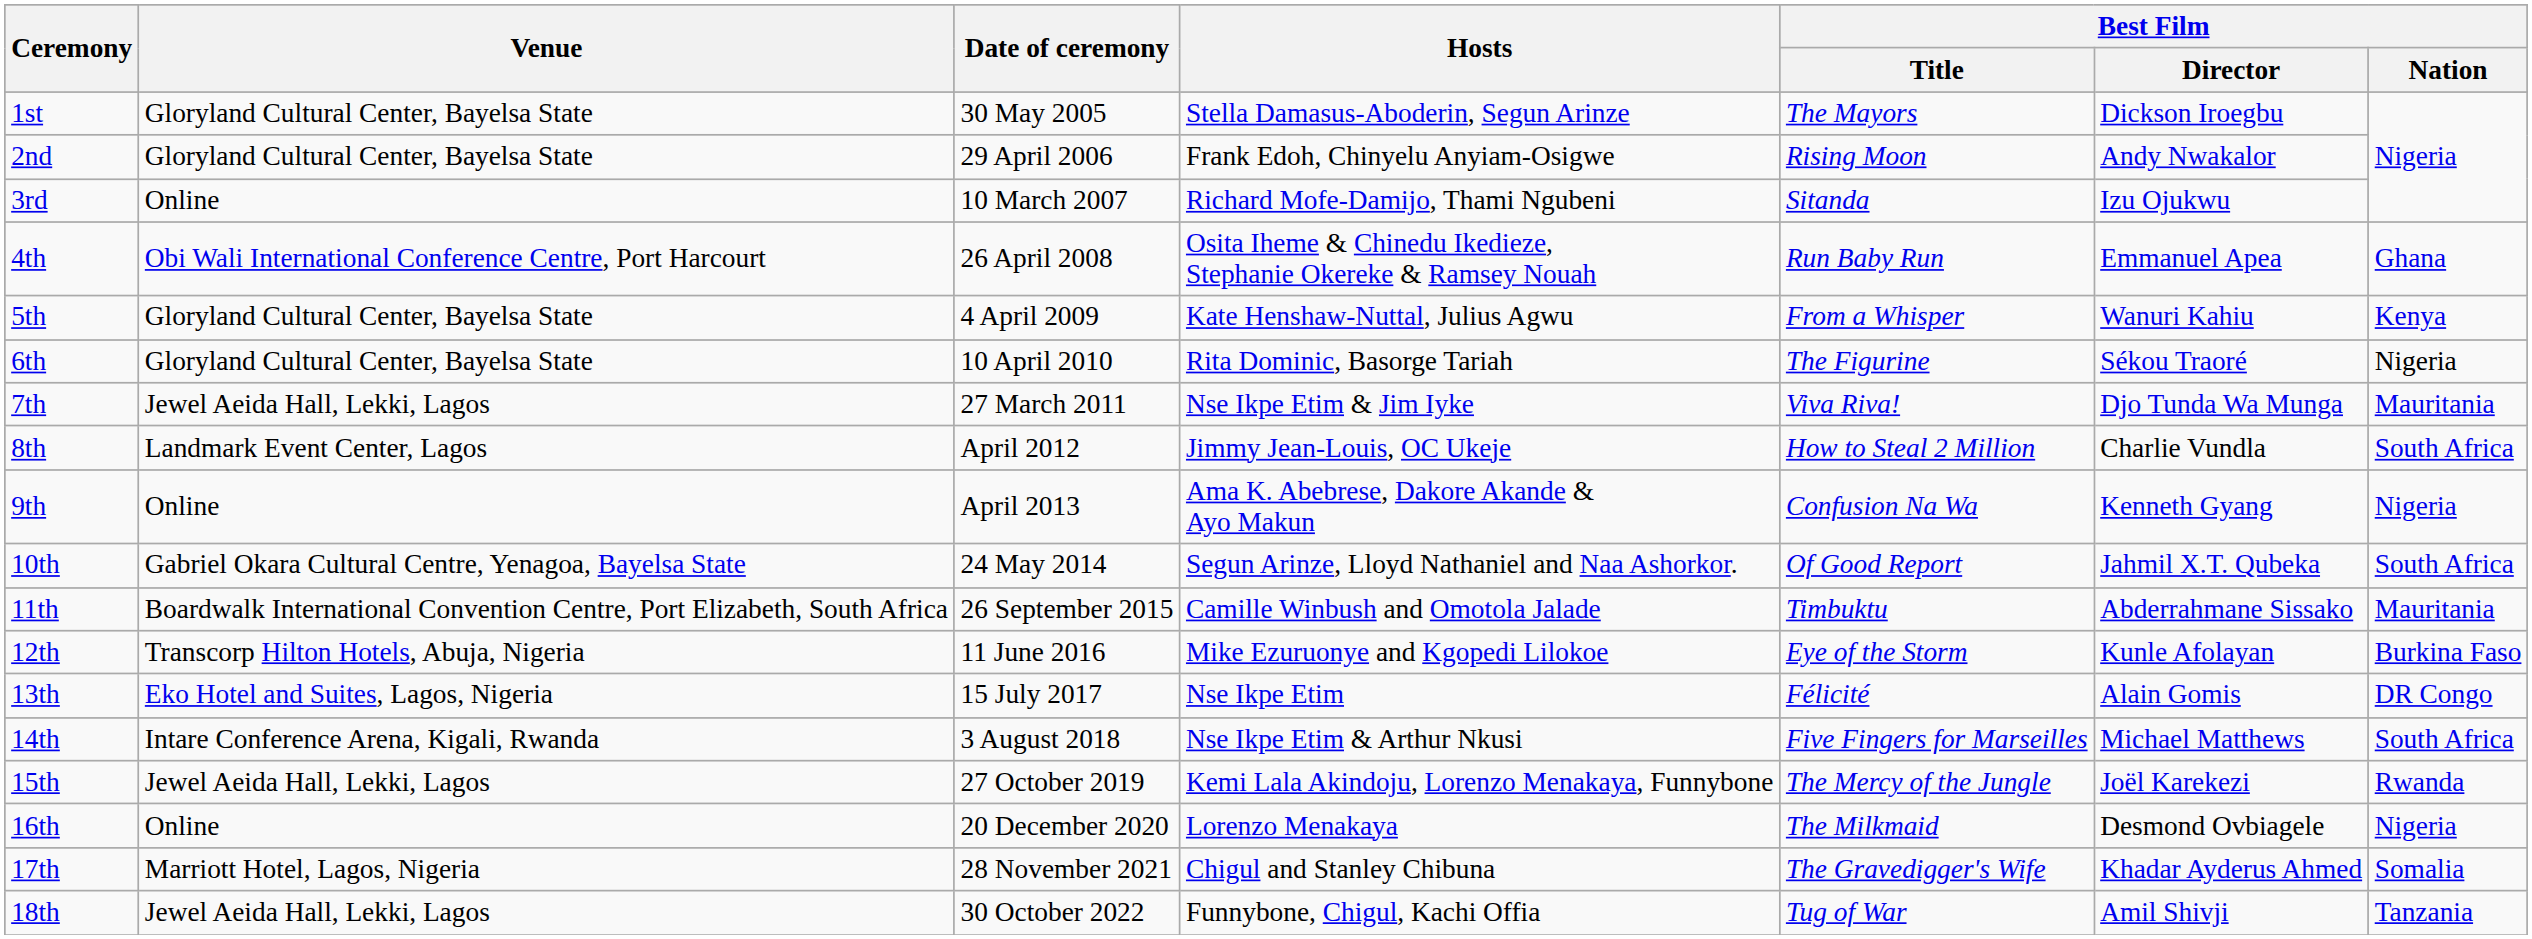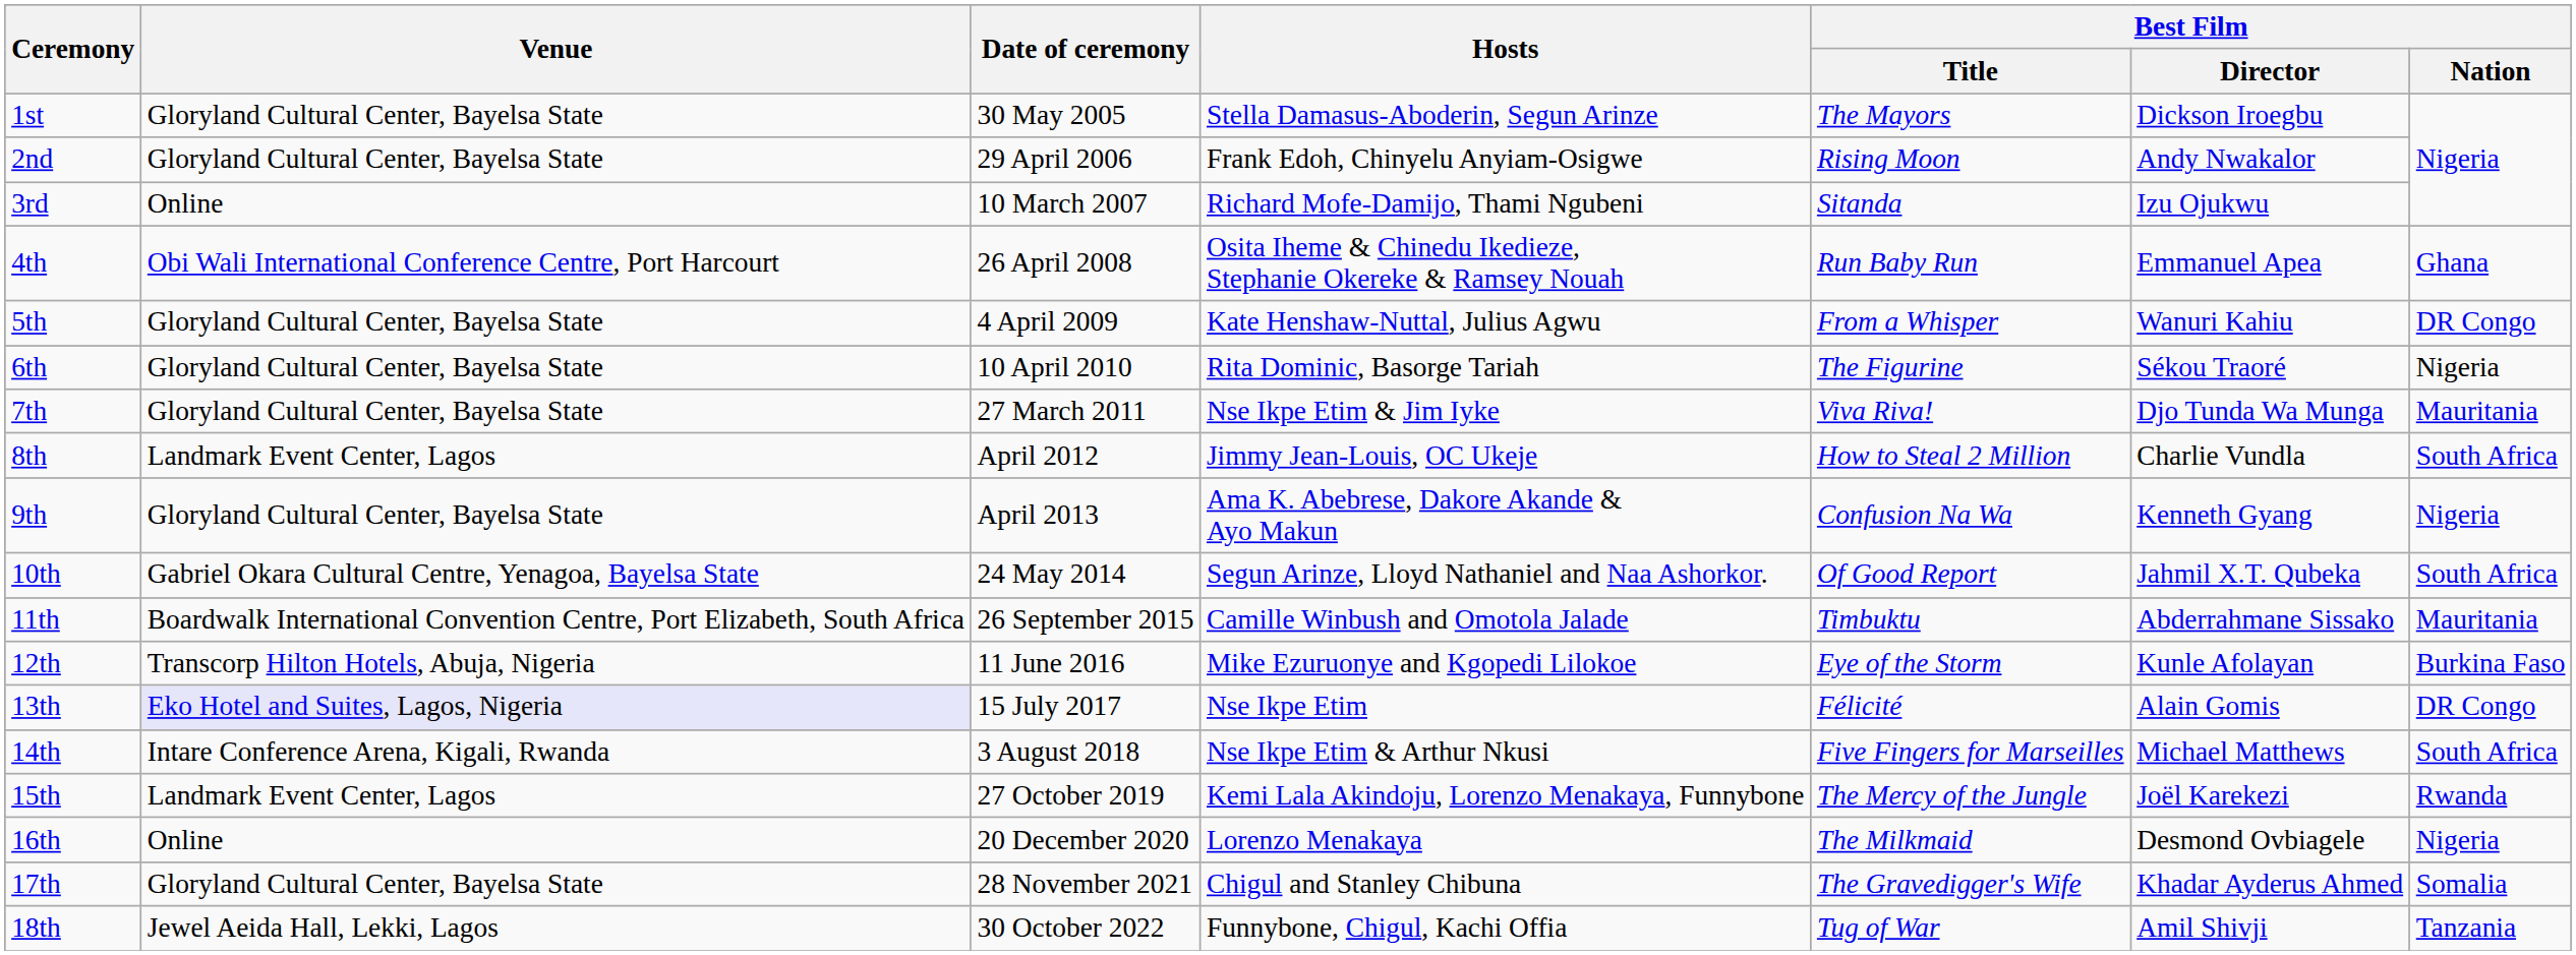5th | Best Film / Nation: Kenya -> DR Congo
7th | Venue: Jewel Aeida Hall, Lekki, Lagos -> Gloryland Cultural Center, Bayelsa State
9th | Venue: Online -> Gloryland Cultural Center, Bayelsa State
13th | Venue: no background -> lavender background
15th | Venue: Jewel Aeida Hall, Lekki, Lagos -> Landmark Event Center, Lagos
17th | Venue: Marriott Hotel, Lagos, Nigeria -> Gloryland Cultural Center, Bayelsa State
